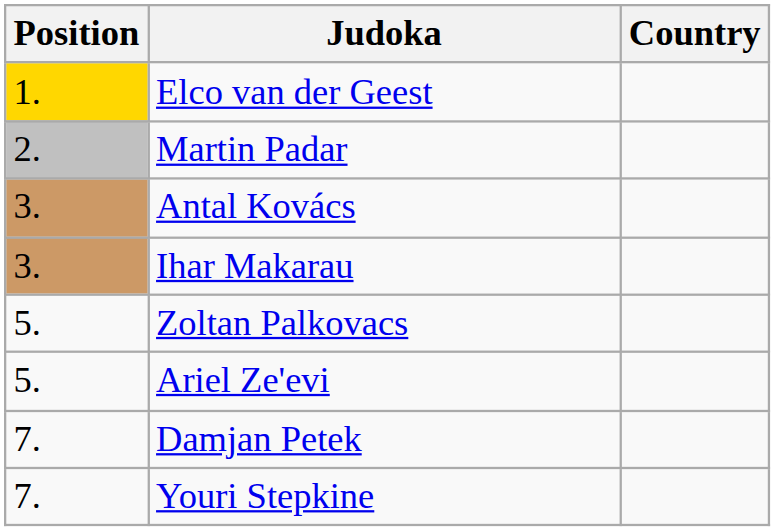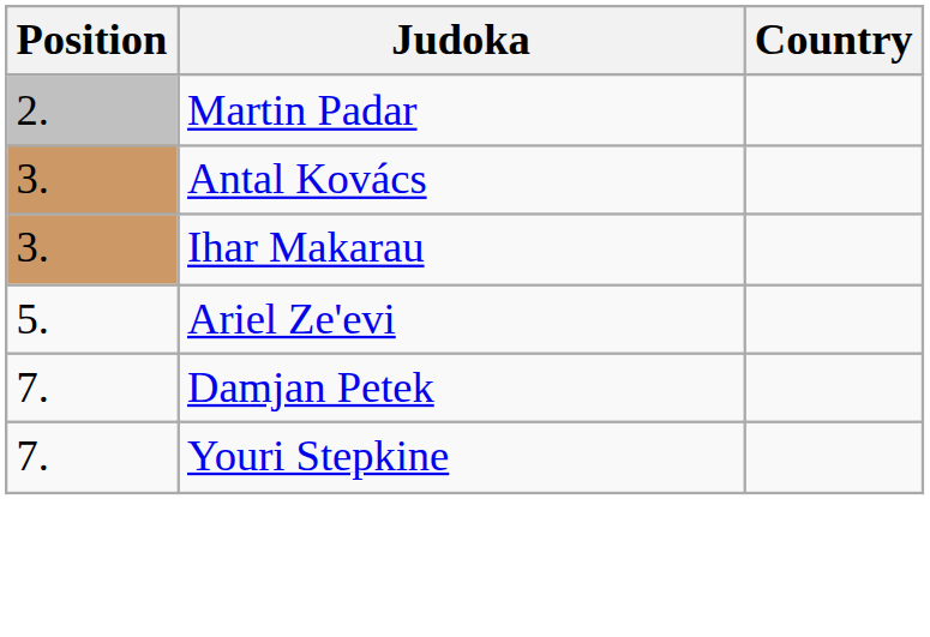- row: 1. | Elco van der Geest
- row: 5. | Zoltan Palkovacs
